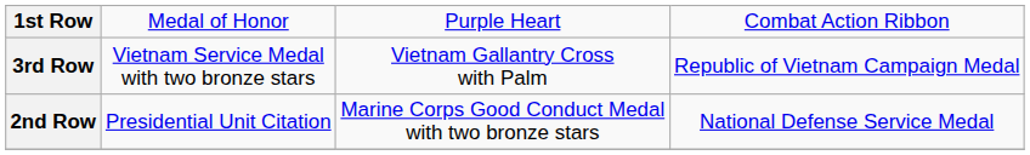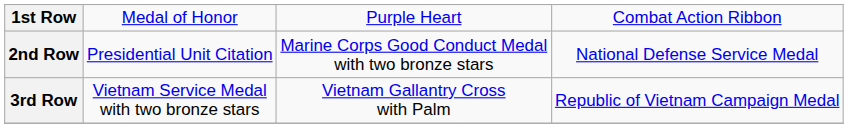rows swapped: 2nd Row <-> 3rd Row
